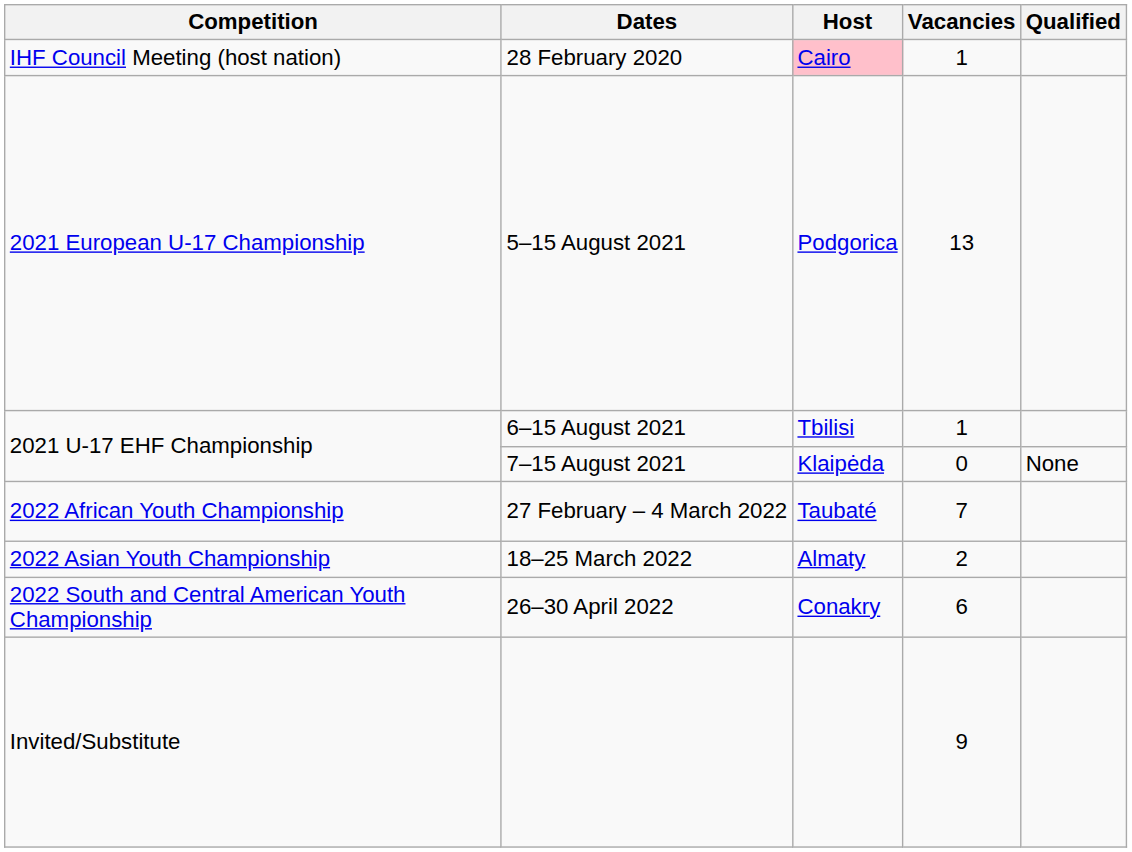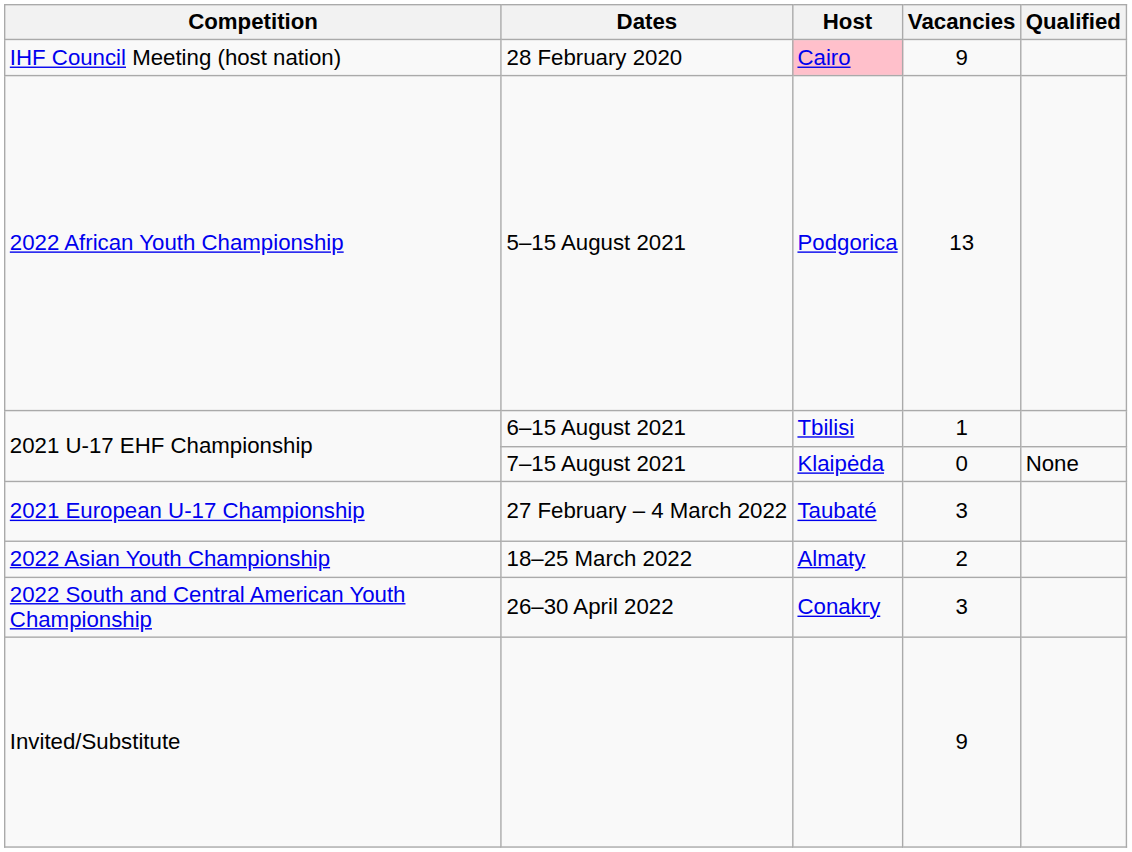28 February 2020 | Vacancies: 1 -> 9
5–15 August 2021 | Competition: 2021 European U-17 Championship -> 2022 African Youth Championship
27 February – 4 March 2022 | Competition: 2022 African Youth Championship -> 2021 European U-17 Championship
27 February – 4 March 2022 | Vacancies: 7 -> 3
26–30 April 2022 | Vacancies: 6 -> 3
